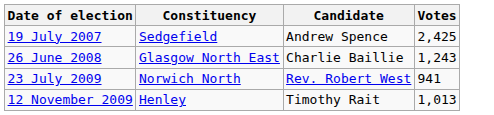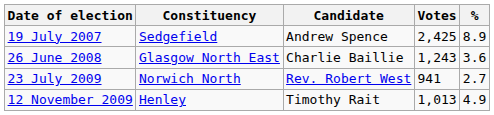+ column: % | 8.9 | 3.6 | 2.7 | 4.9
